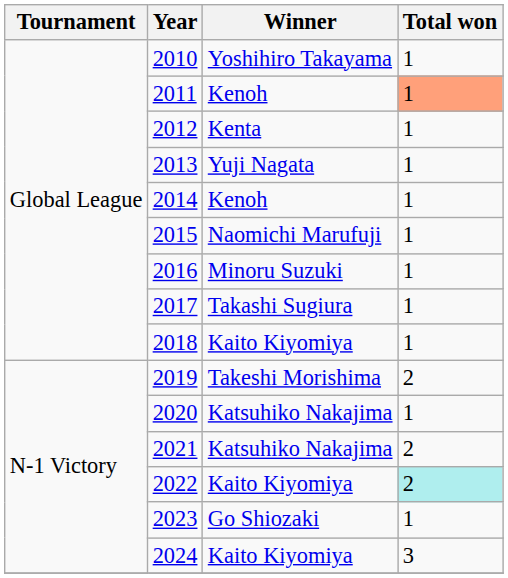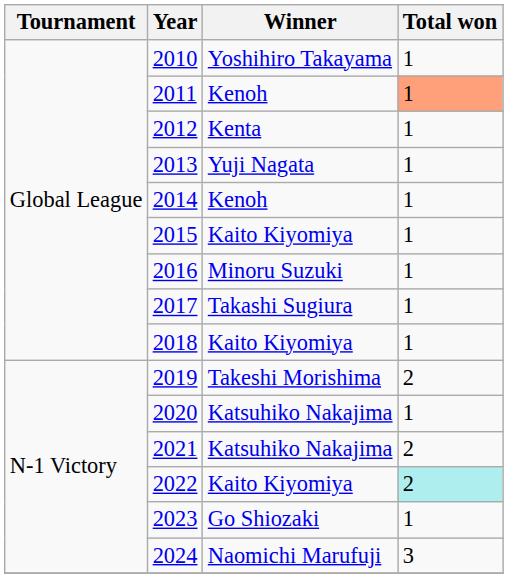2015 | Winner: Naomichi Marufuji -> Kaito Kiyomiya
2024 | Winner: Kaito Kiyomiya -> Naomichi Marufuji
